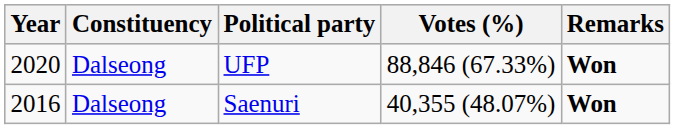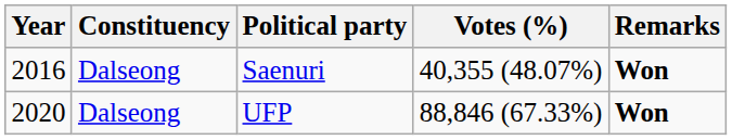rows swapped: Saenuri <-> UFP
